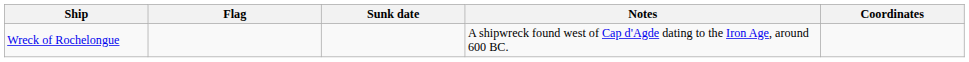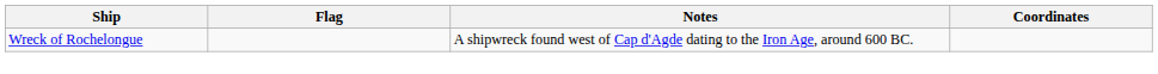- column: Sunk date
